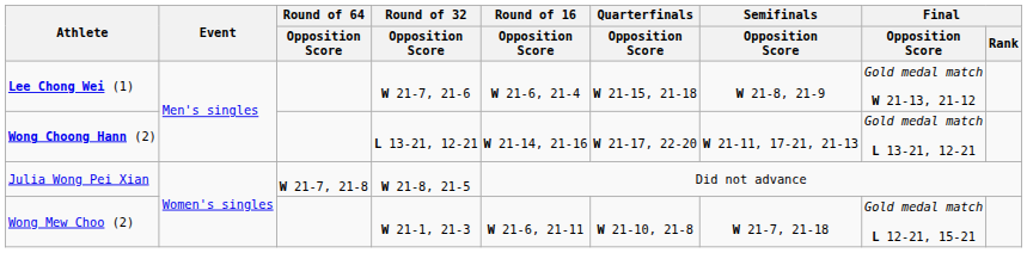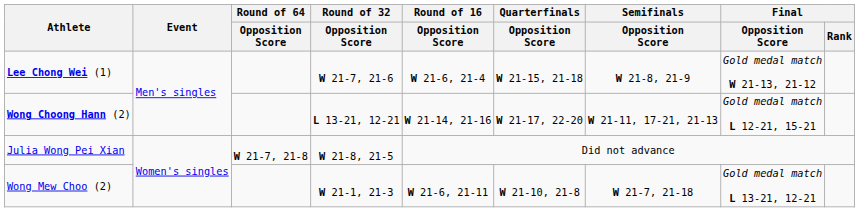Wong Choong Hann (2) | Final / Opposition Score: Gold medal match L 13-21, 12-21 -> Gold medal match L 12-21, 15-21
Wong Mew Choo (2) | Final / Opposition Score: Gold medal match L 12-21, 15-21 -> Gold medal match L 13-21, 12-21
